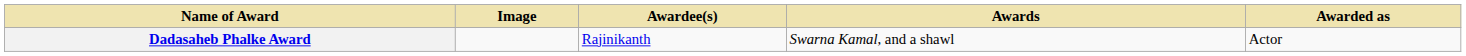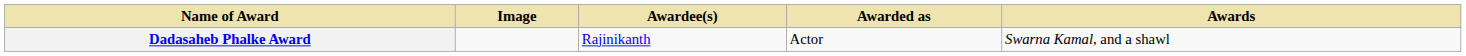columns swapped: Awarded as <-> Awards
